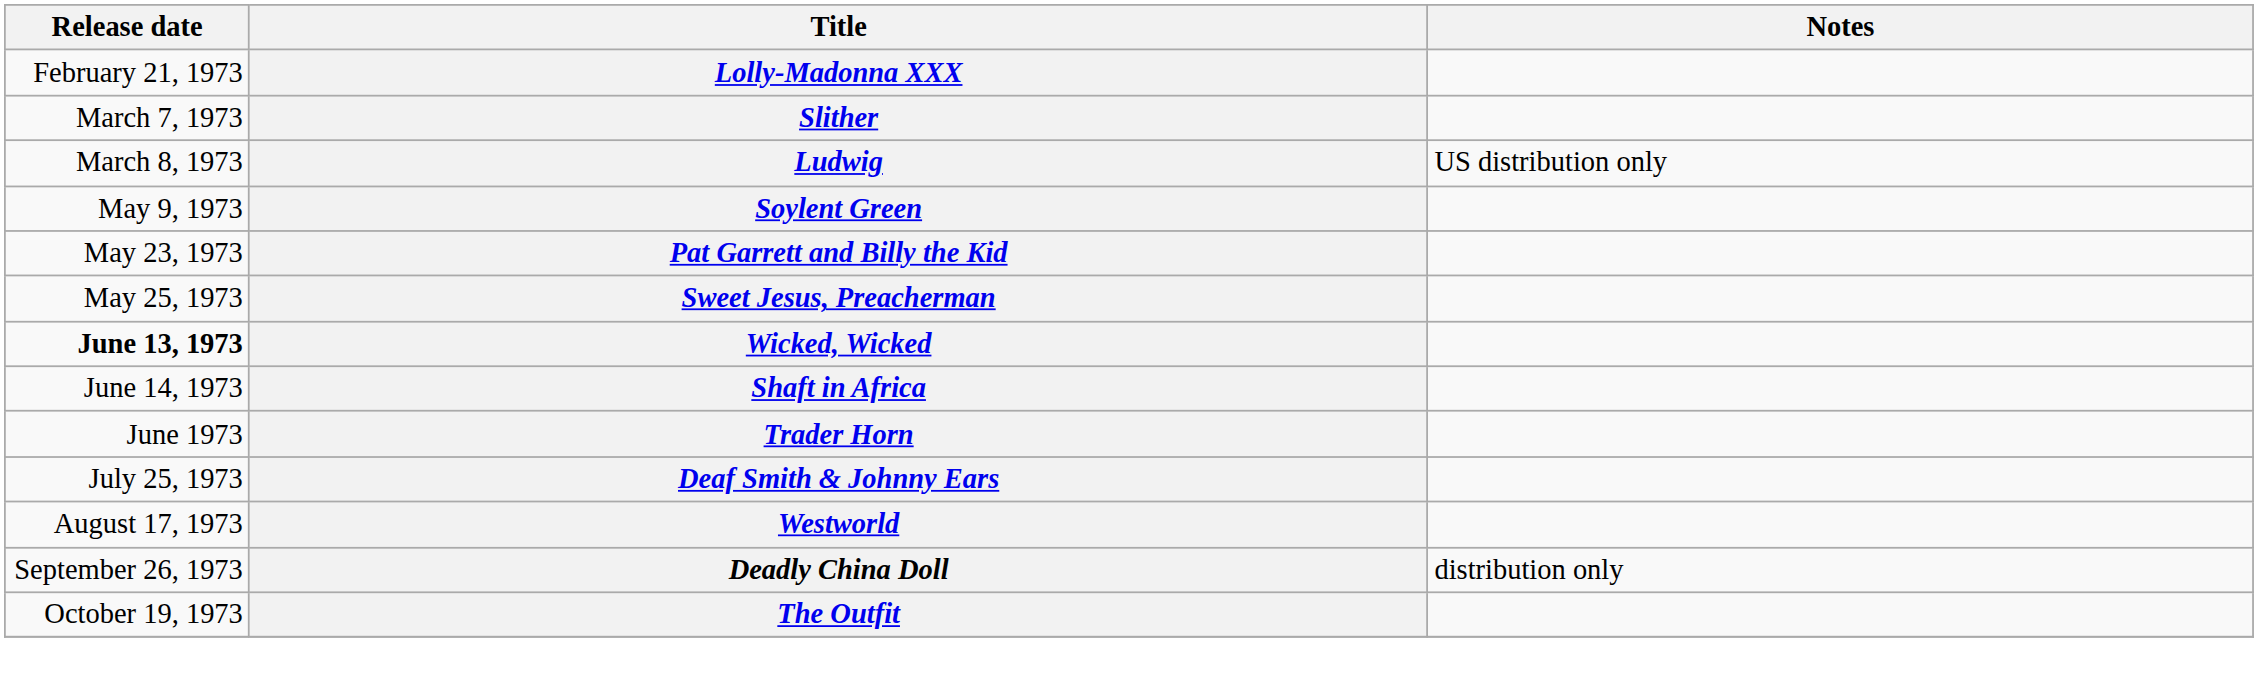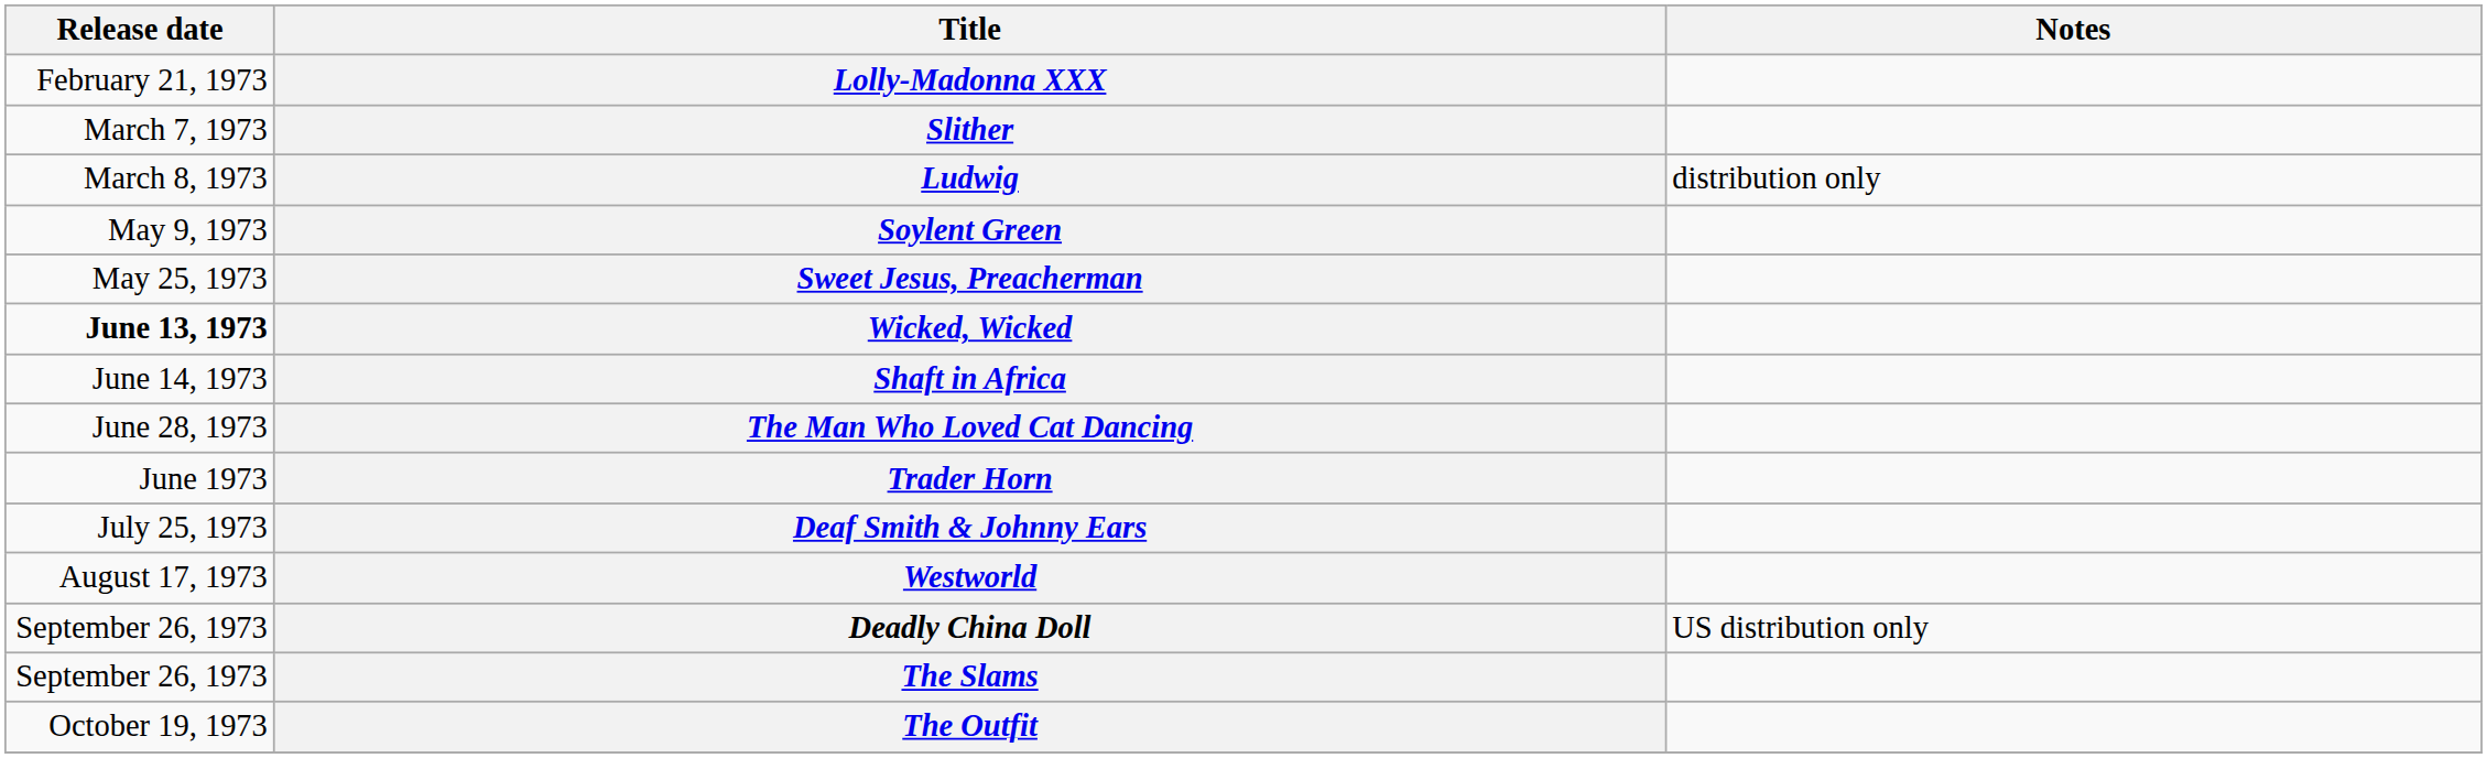Ludwig | Notes: US distribution only -> distribution only
- row: May 23, 1973 | Pat Garrett and Billy the Kid
+ row: June 28, 1973 | The Man Who Loved Cat Dancing
Deadly China Doll | Notes: distribution only -> US distribution only
+ row: September 26, 1973 | The Slams
